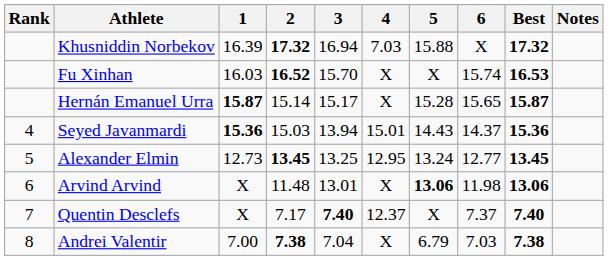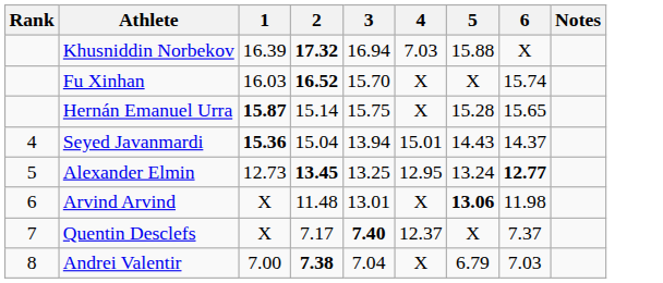- column: Best | 17.32 | 16.53 | 15.87 | 15.36 | 13.45 | 13.06 | 7.40 | 7.38
Hernán Emanuel Urra | 3: 15.17 -> 15.75
Seyed Javanmardi | 2: 15.03 -> 15.04
Alexander Elmin | 6: normal -> bold
